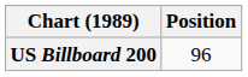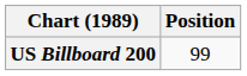US Billboard 200 | Position: 96 -> 99
